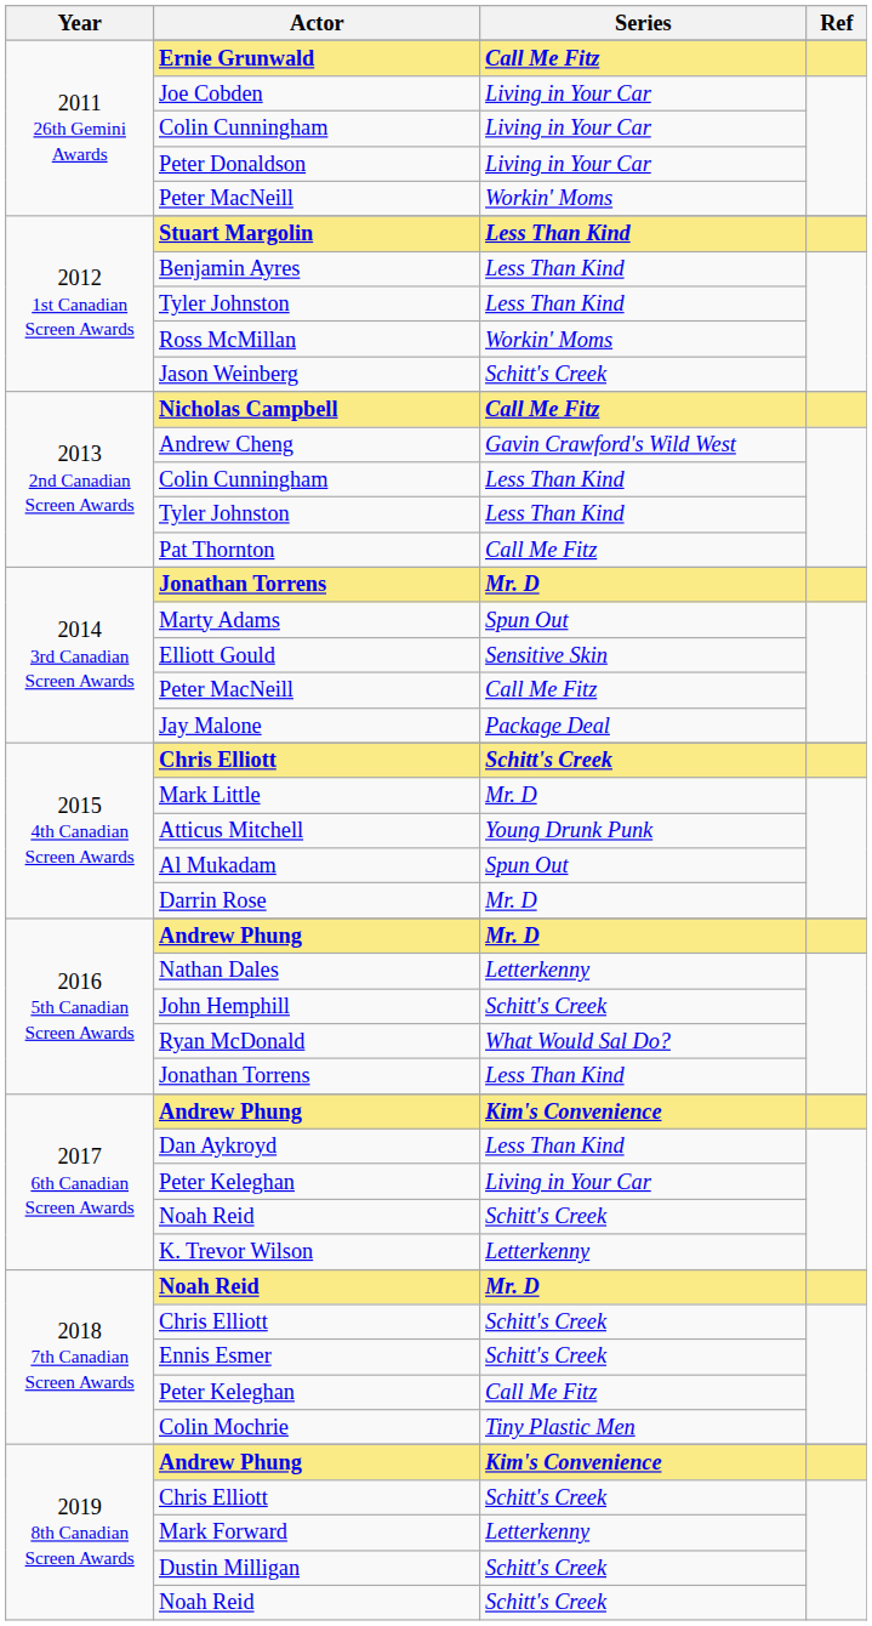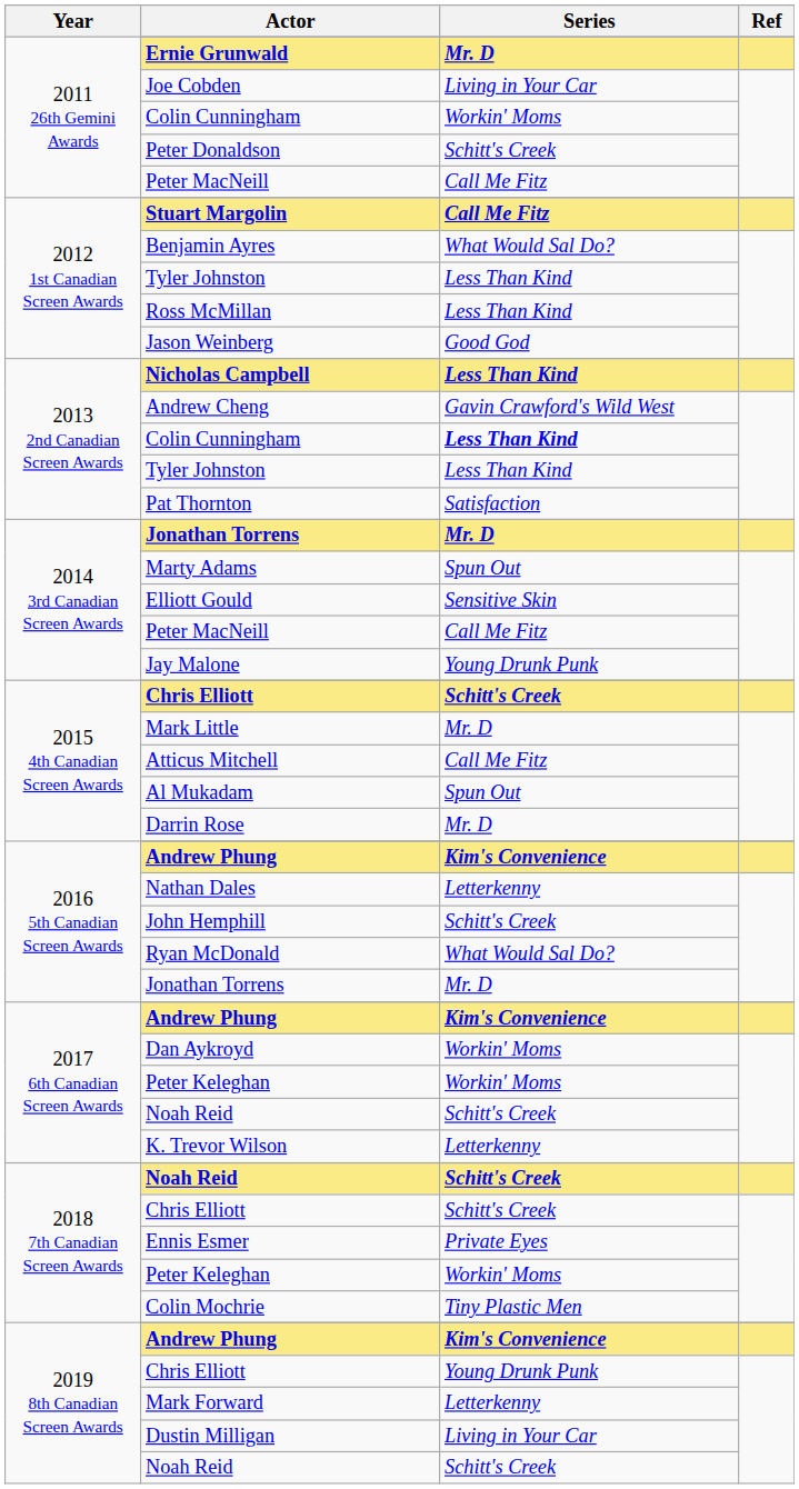Ernie Grunwald | Series: Call Me Fitz -> Mr. D
2011 26th Gemini Awards / Colin Cunningham | Series: Living in Your Car -> Workin' Moms
Peter Donaldson | Series: Living in Your Car -> Schitt's Creek
2011 26th Gemini Awards / Peter MacNeill | Series: Workin' Moms -> Call Me Fitz
Stuart Margolin | Series: Less Than Kind -> Call Me Fitz
Benjamin Ayres | Series: Less Than Kind -> What Would Sal Do?
Ross McMillan | Series: Workin' Moms -> Less Than Kind
Jason Weinberg | Series: Schitt's Creek -> Good God
Nicholas Campbell | Series: Call Me Fitz -> Less Than Kind
2013 2nd Canadian Screen Awards / Colin Cunningham | Series: normal -> bold
Pat Thornton | Series: Call Me Fitz -> Satisfaction
Jay Malone | Series: Package Deal -> Young Drunk Punk
Atticus Mitchell | Series: Young Drunk Punk -> Call Me Fitz
2016 5th Canadian Screen Awards / Andrew Phung | Series: Mr. D -> Kim's Convenience
2016 5th Canadian Screen Awards / Jonathan Torrens | Series: Less Than Kind -> Mr. D
Dan Aykroyd | Series: Less Than Kind -> Workin' Moms
2017 6th Canadian Screen Awards / Peter Keleghan | Series: Living in Your Car -> Workin' Moms
2018 7th Canadian Screen Awards / Noah Reid | Series: Mr. D -> Schitt's Creek
Ennis Esmer | Series: Schitt's Creek -> Private Eyes
2018 7th Canadian Screen Awards / Peter Keleghan | Series: Call Me Fitz -> Workin' Moms
2019 8th Canadian Screen Awards / Chris Elliott | Series: Schitt's Creek -> Young Drunk Punk
Dustin Milligan | Series: Schitt's Creek -> Living in Your Car
